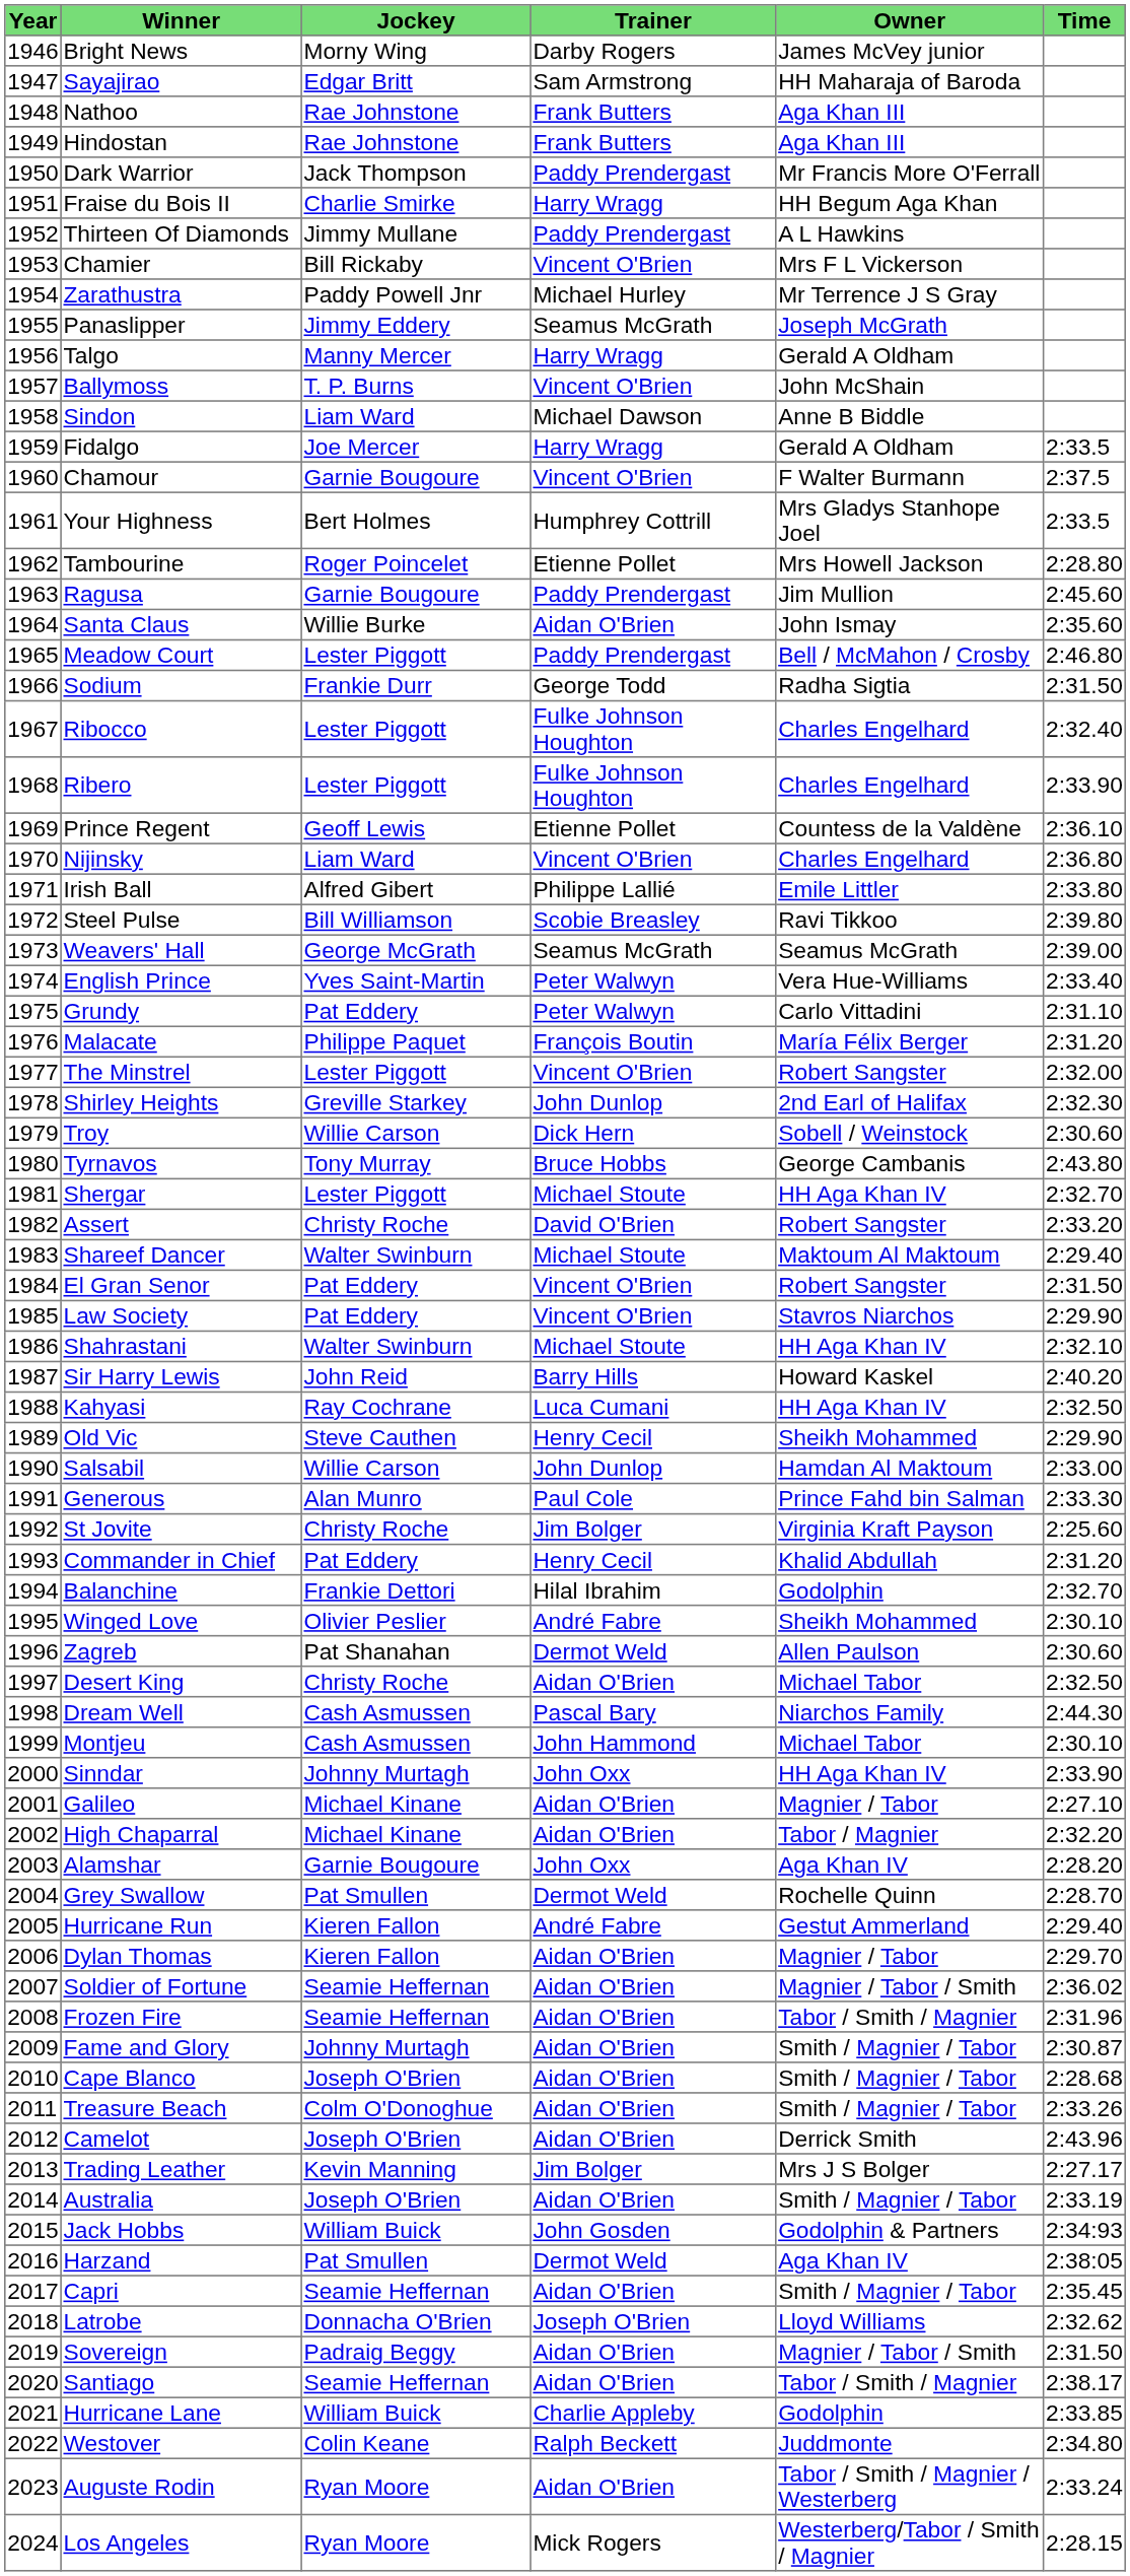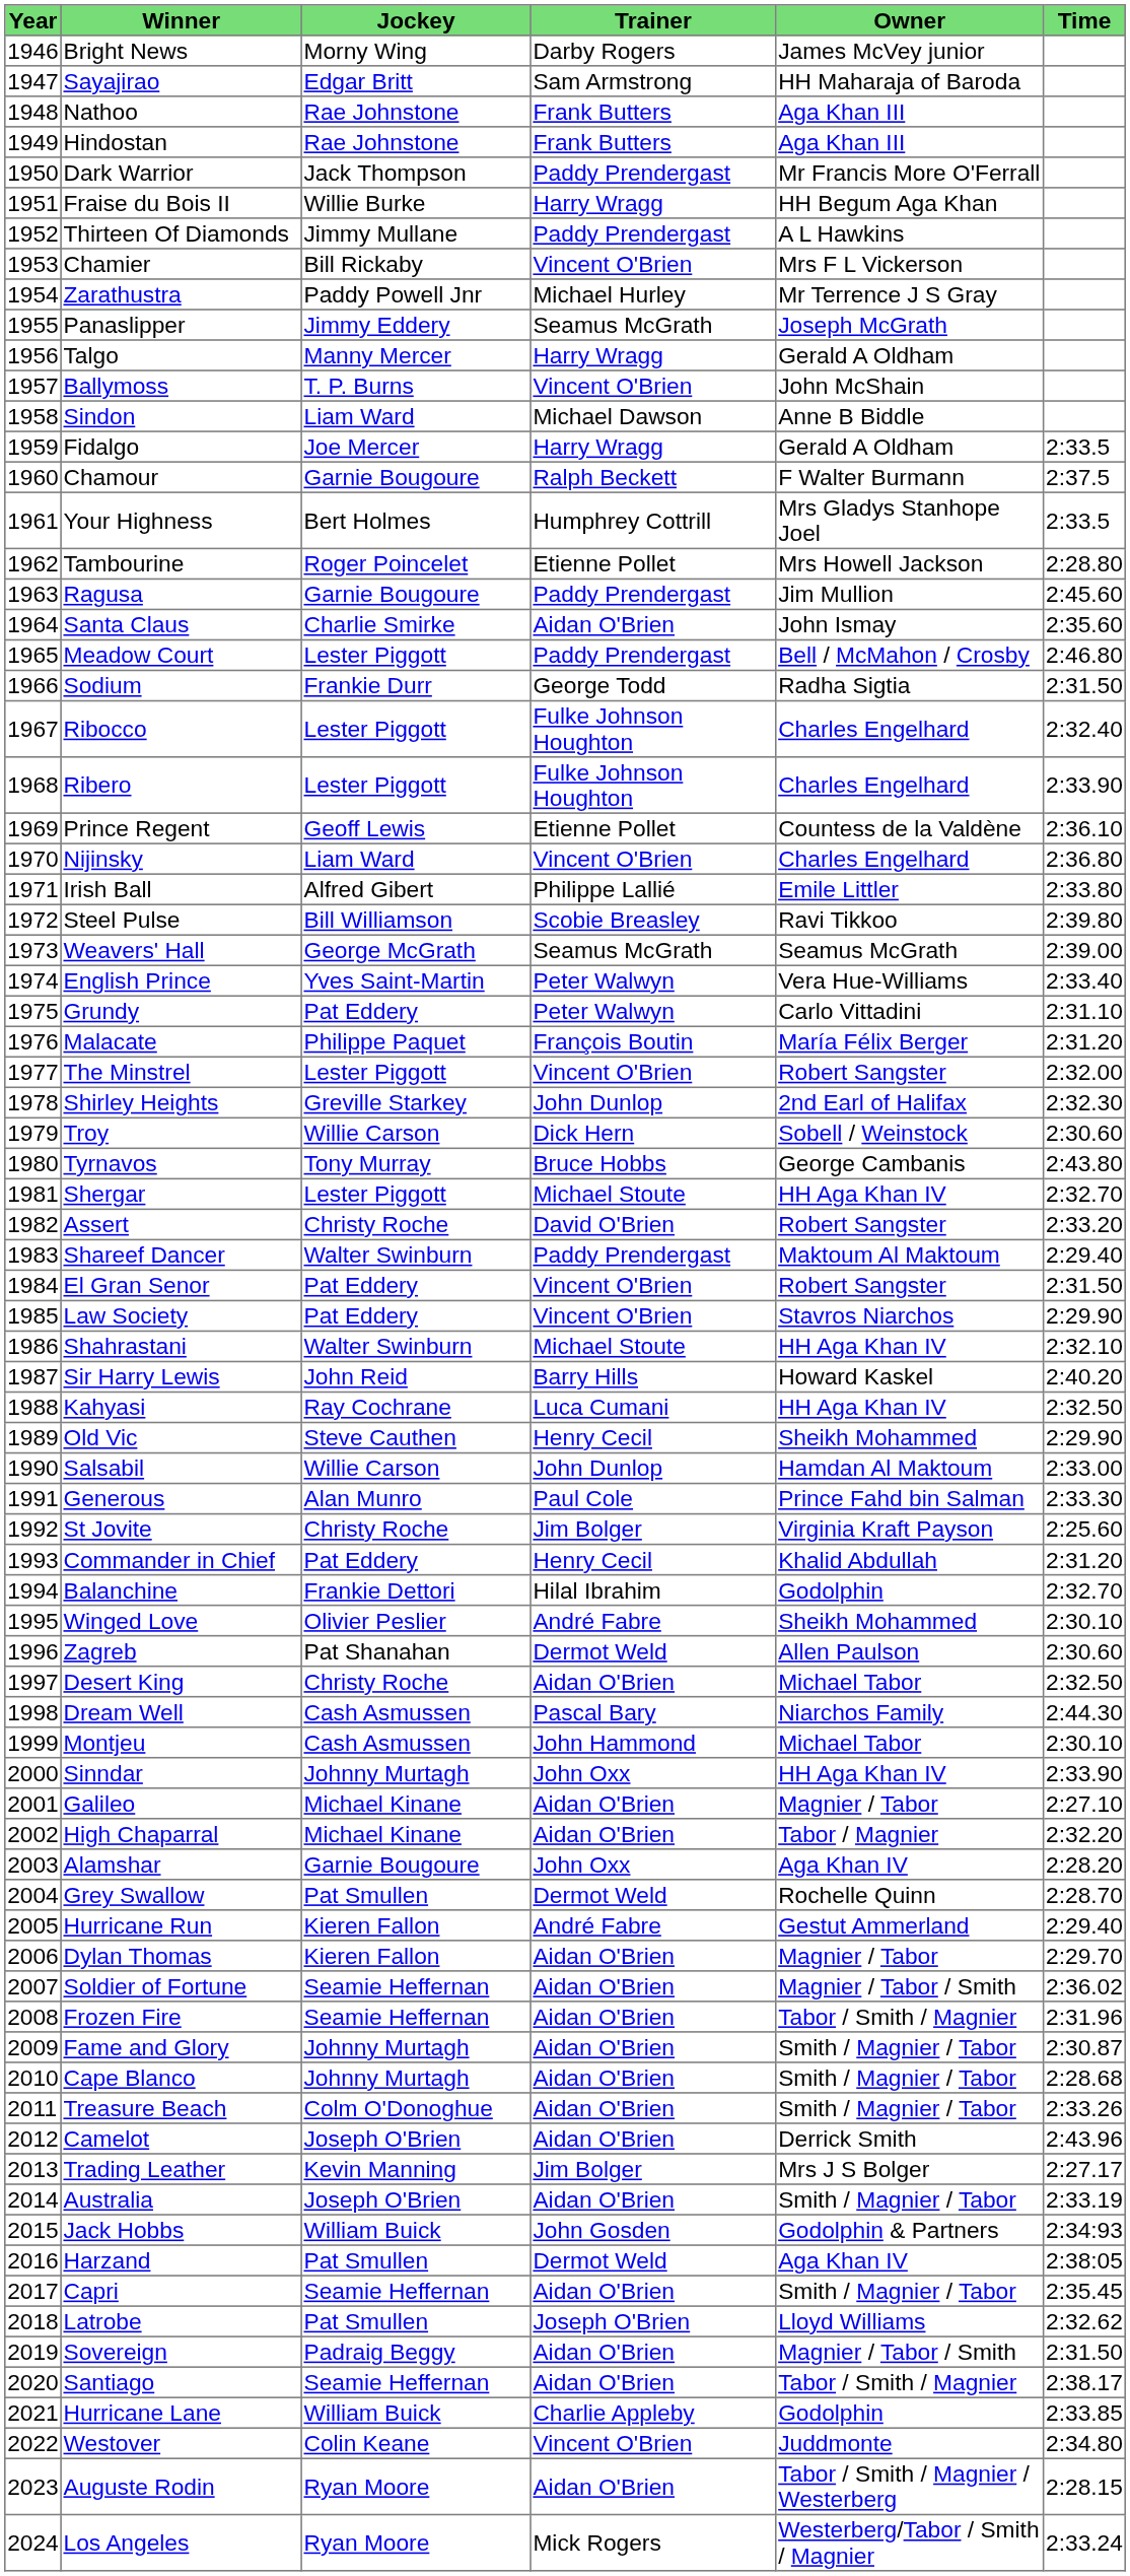Fraise du Bois II | Jockey: Charlie Smirke -> Willie Burke
Chamour | Trainer: Vincent O'Brien -> Ralph Beckett
Santa Claus | Jockey: Willie Burke -> Charlie Smirke
Shareef Dancer | Trainer: Michael Stoute -> Paddy Prendergast
Cape Blanco | Jockey: Joseph O'Brien -> Johnny Murtagh
Latrobe | Jockey: Donnacha O'Brien -> Pat Smullen
Westover | Trainer: Ralph Beckett -> Vincent O'Brien
Auguste Rodin | Time: 2:33.24 -> 2:28.15
Los Angeles | Time: 2:28.15 -> 2:33.24
